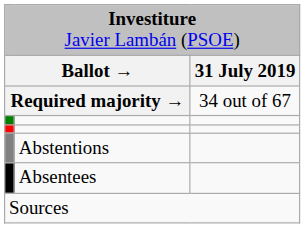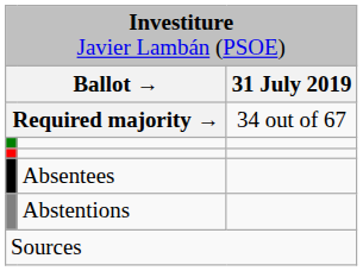rows swapped: Abstentions <-> Absentees
